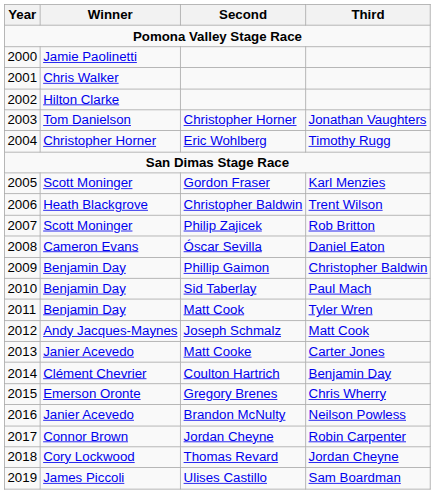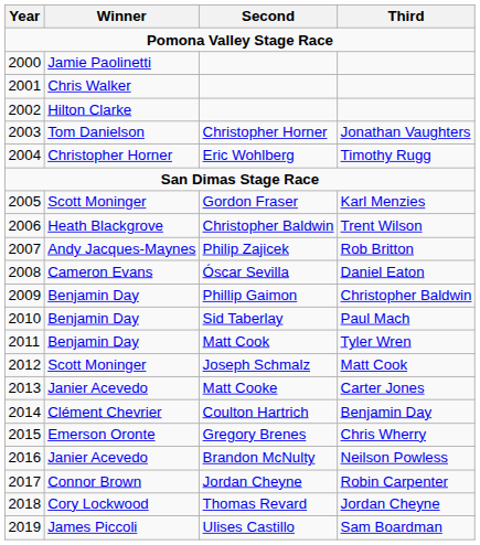Philip Zajicek | Winner: Scott Moninger -> Andy Jacques-Maynes
Joseph Schmalz | Winner: Andy Jacques-Maynes -> Scott Moninger
